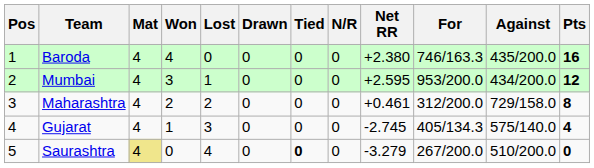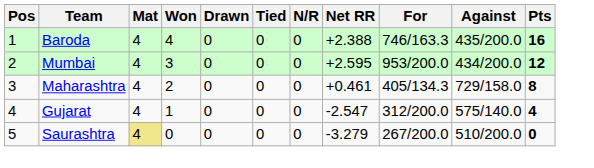- column: Lost | 0 | 1 | 2 | 3 | 4
Baroda | Net RR: +2.380 -> +2.388
Maharashtra | For: 312/200.0 -> 405/134.3
Gujarat | Net RR: -2.745 -> -2.547
Gujarat | For: 405/134.3 -> 312/200.0
Saurashtra | Tied: bold -> normal
